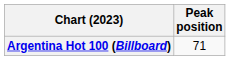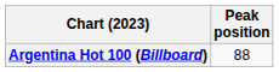Argentina Hot 100 (Billboard) | Peak position: 71 -> 88
